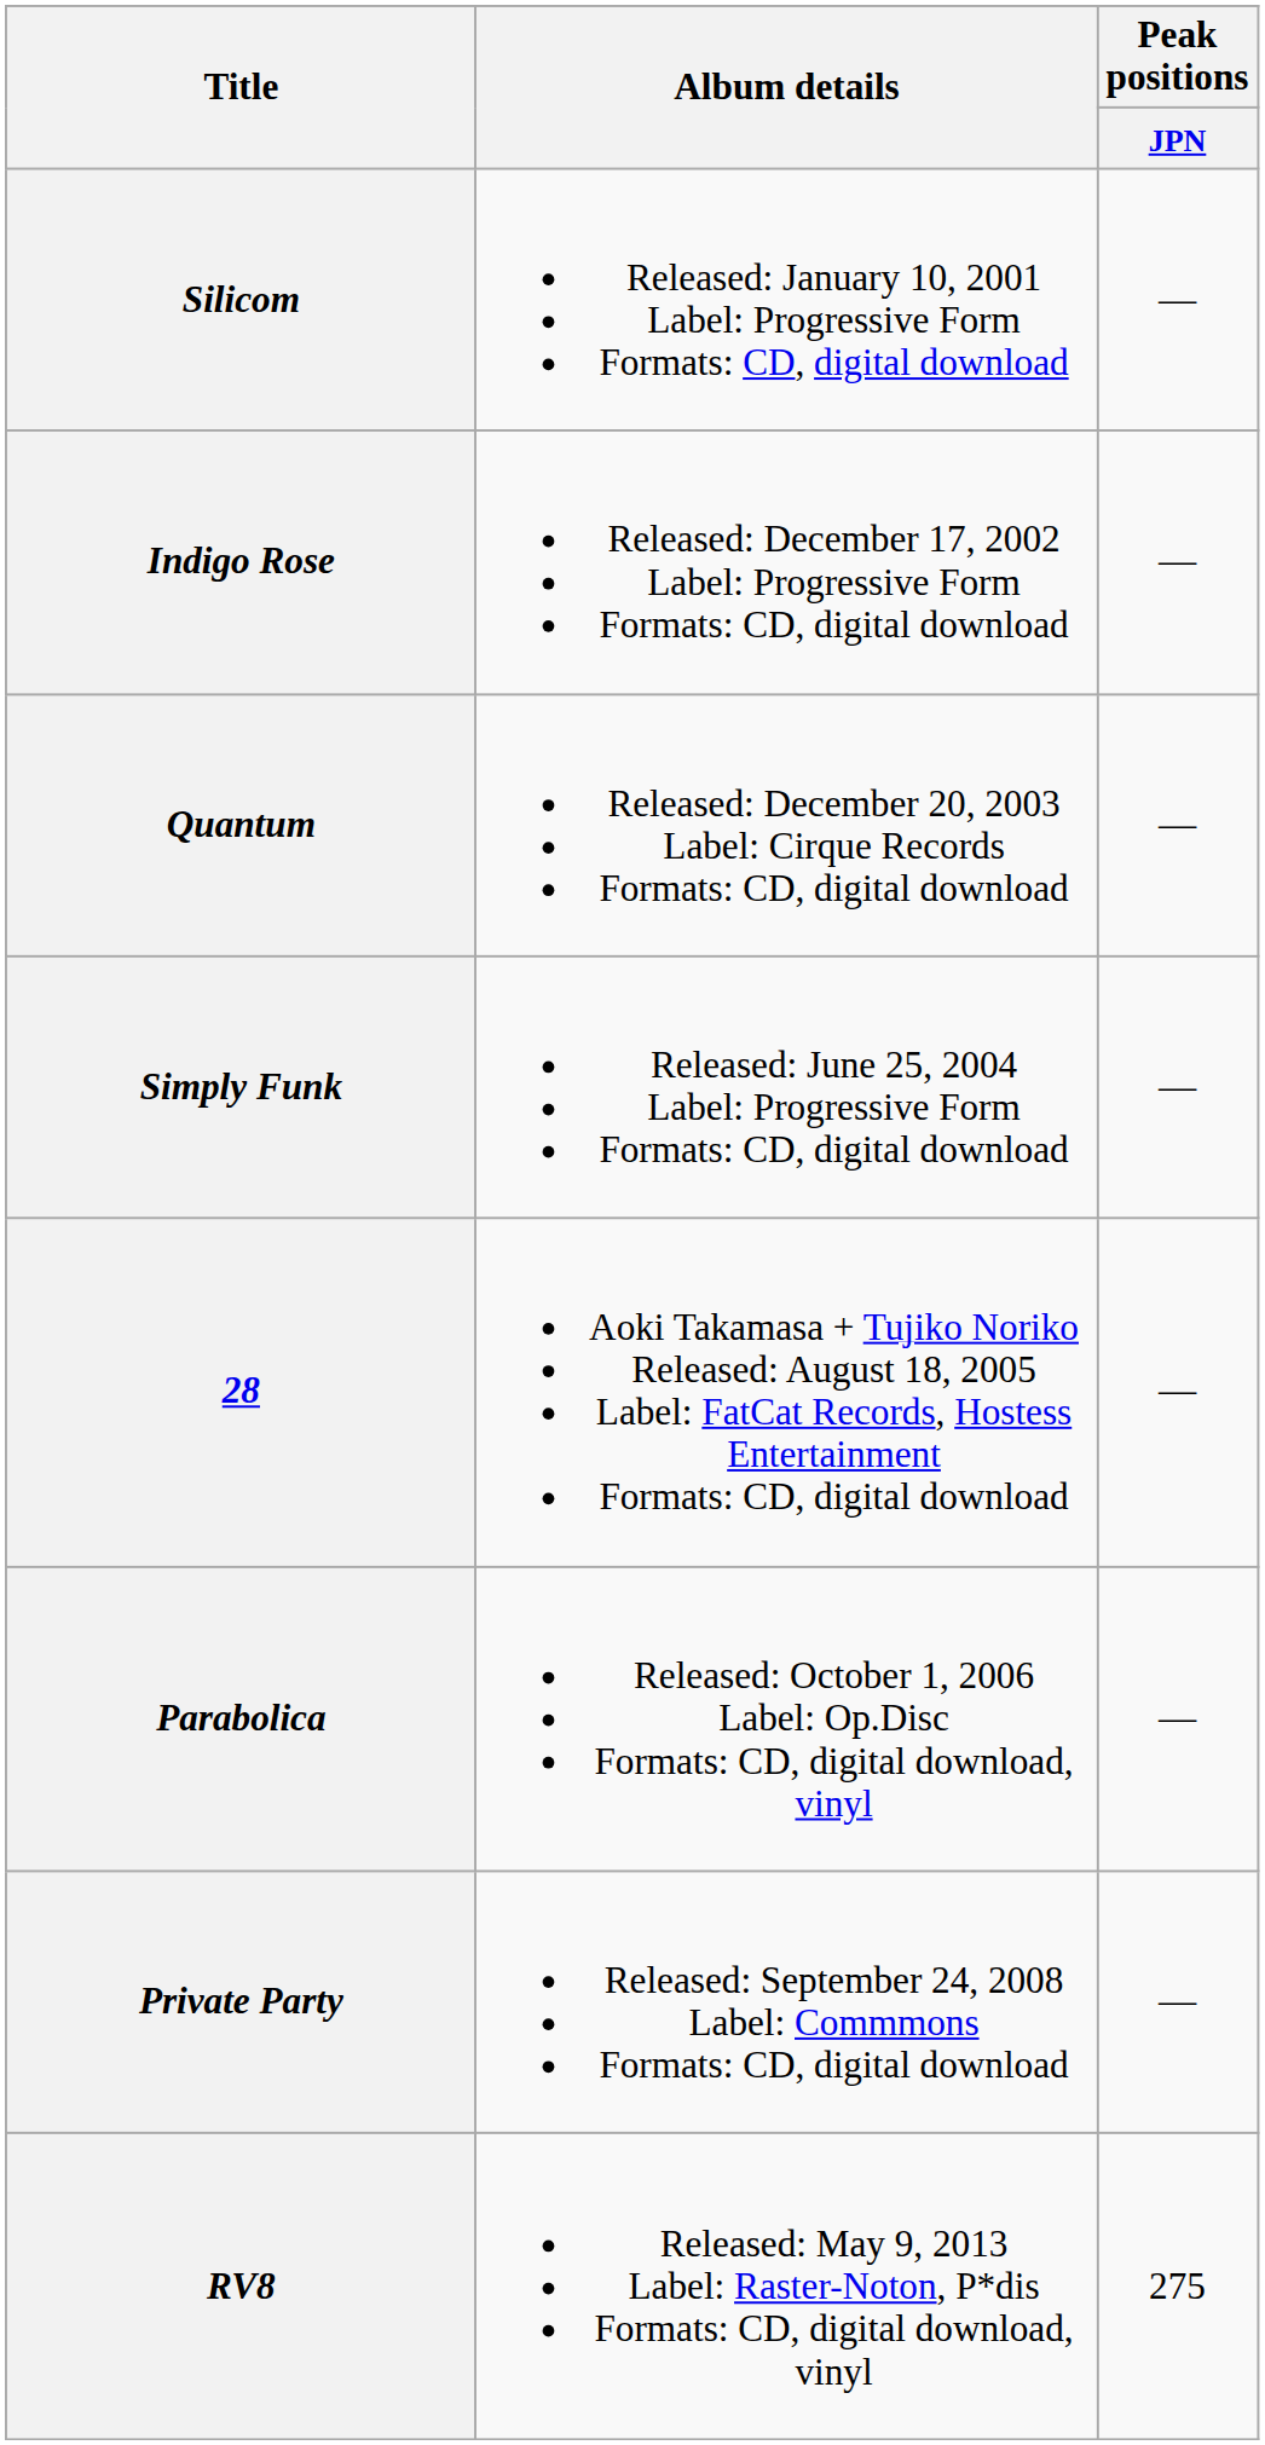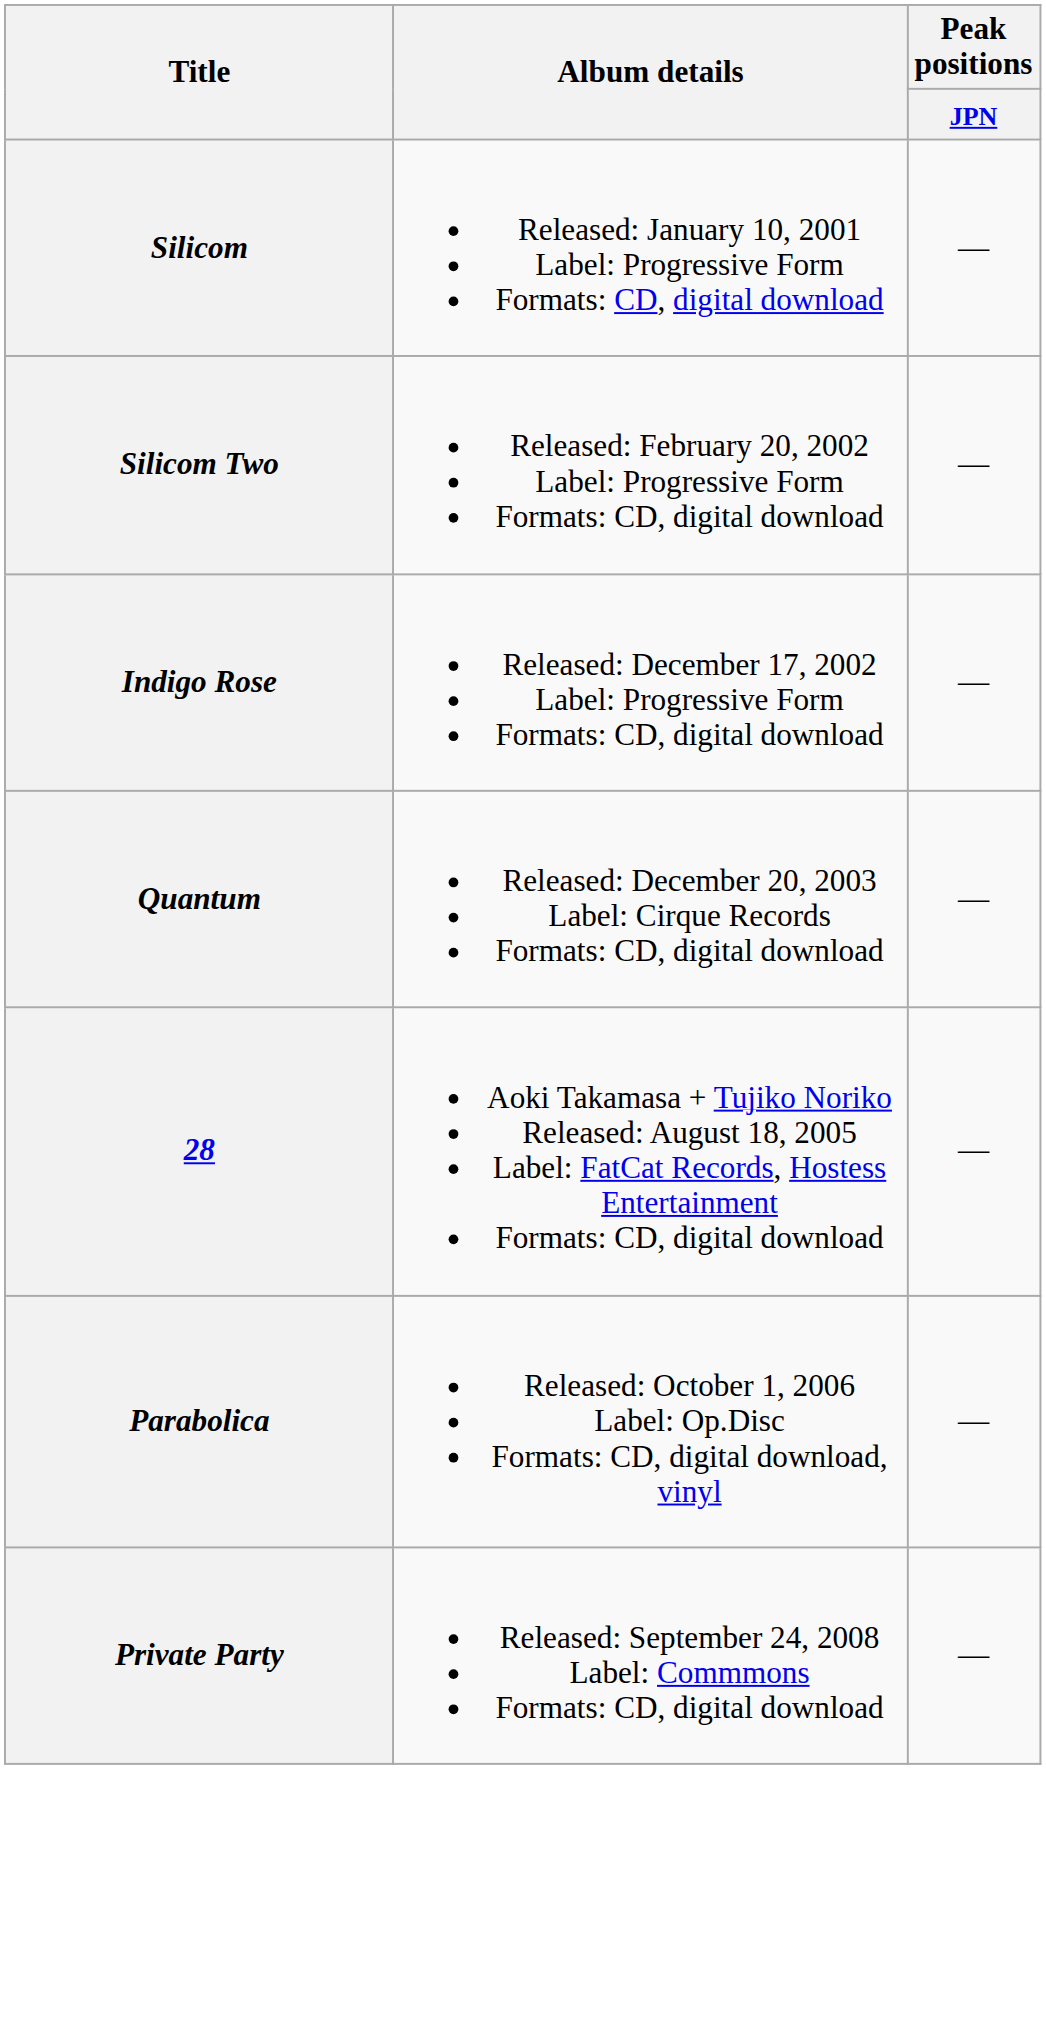+ row: Silicom Two | Released: February 20, 2002 Label: Progressive Form Formats: CD, digital download | —
- row: Simply Funk | Released: June 25, 2004 Label: Progressive Form Formats: CD, digital download | —
- row: RV8 | Released: May 9, 2013 Label: Raster-Noton, P*dis Formats: CD, digital download, vinyl | 275
